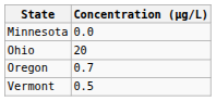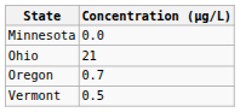Ohio | Concentration (μg/L): 20 -> 21
